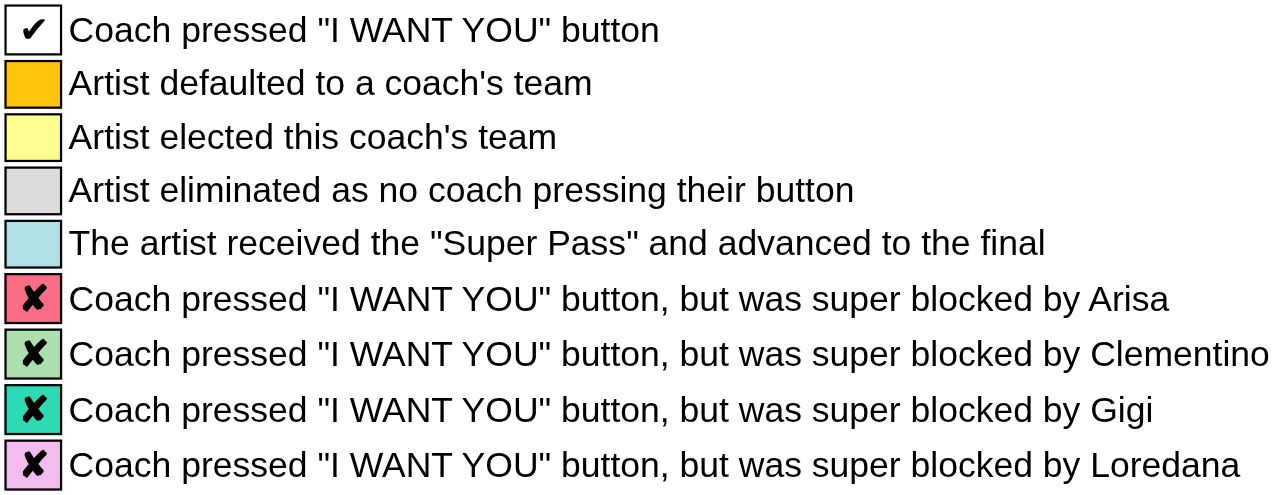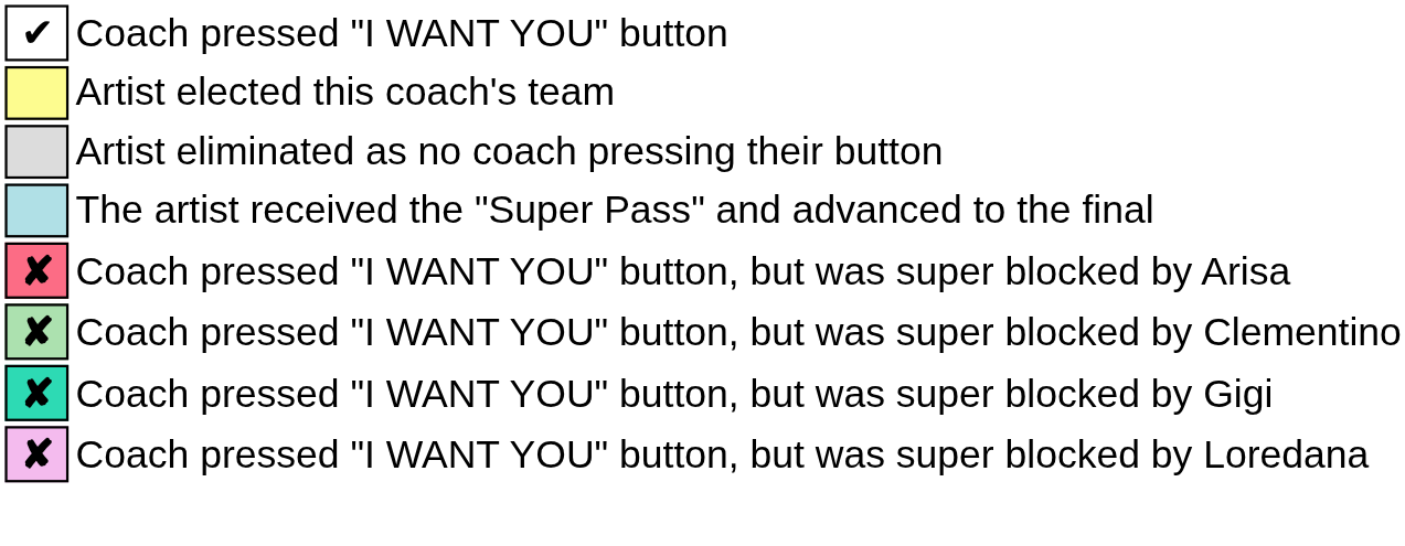- row: Artist defaulted to a coach's team
